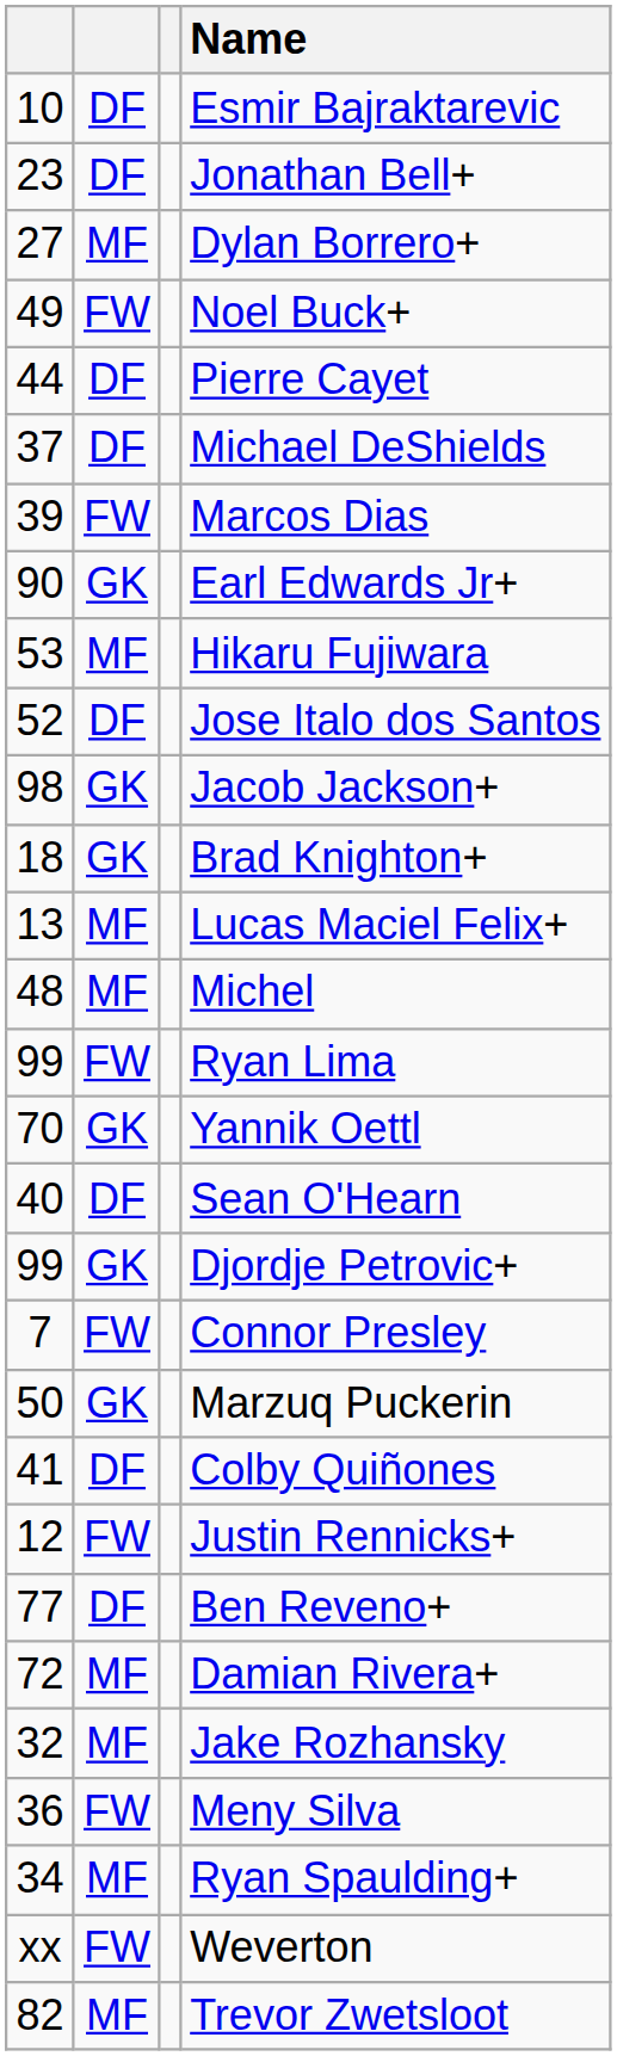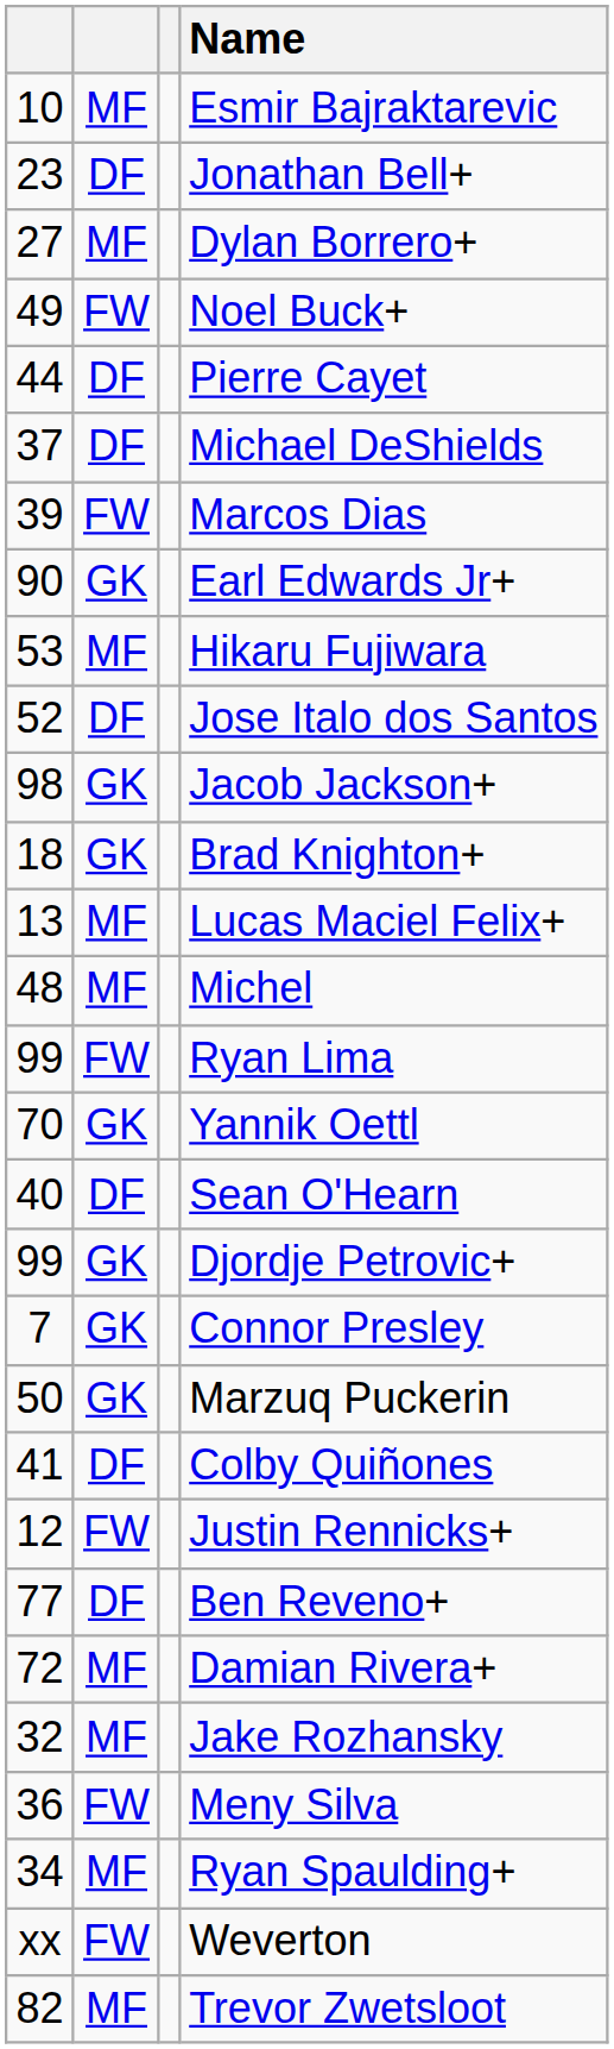Esmir Bajraktarevic | column 2: DF -> MF
Connor Presley | column 2: FW -> GK
